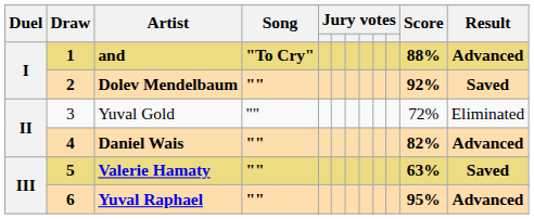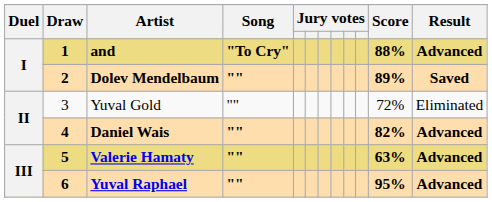Dolev Mendelbaum | Score: 92% -> 89%
Valerie Hamaty | Result: Saved -> Advanced
